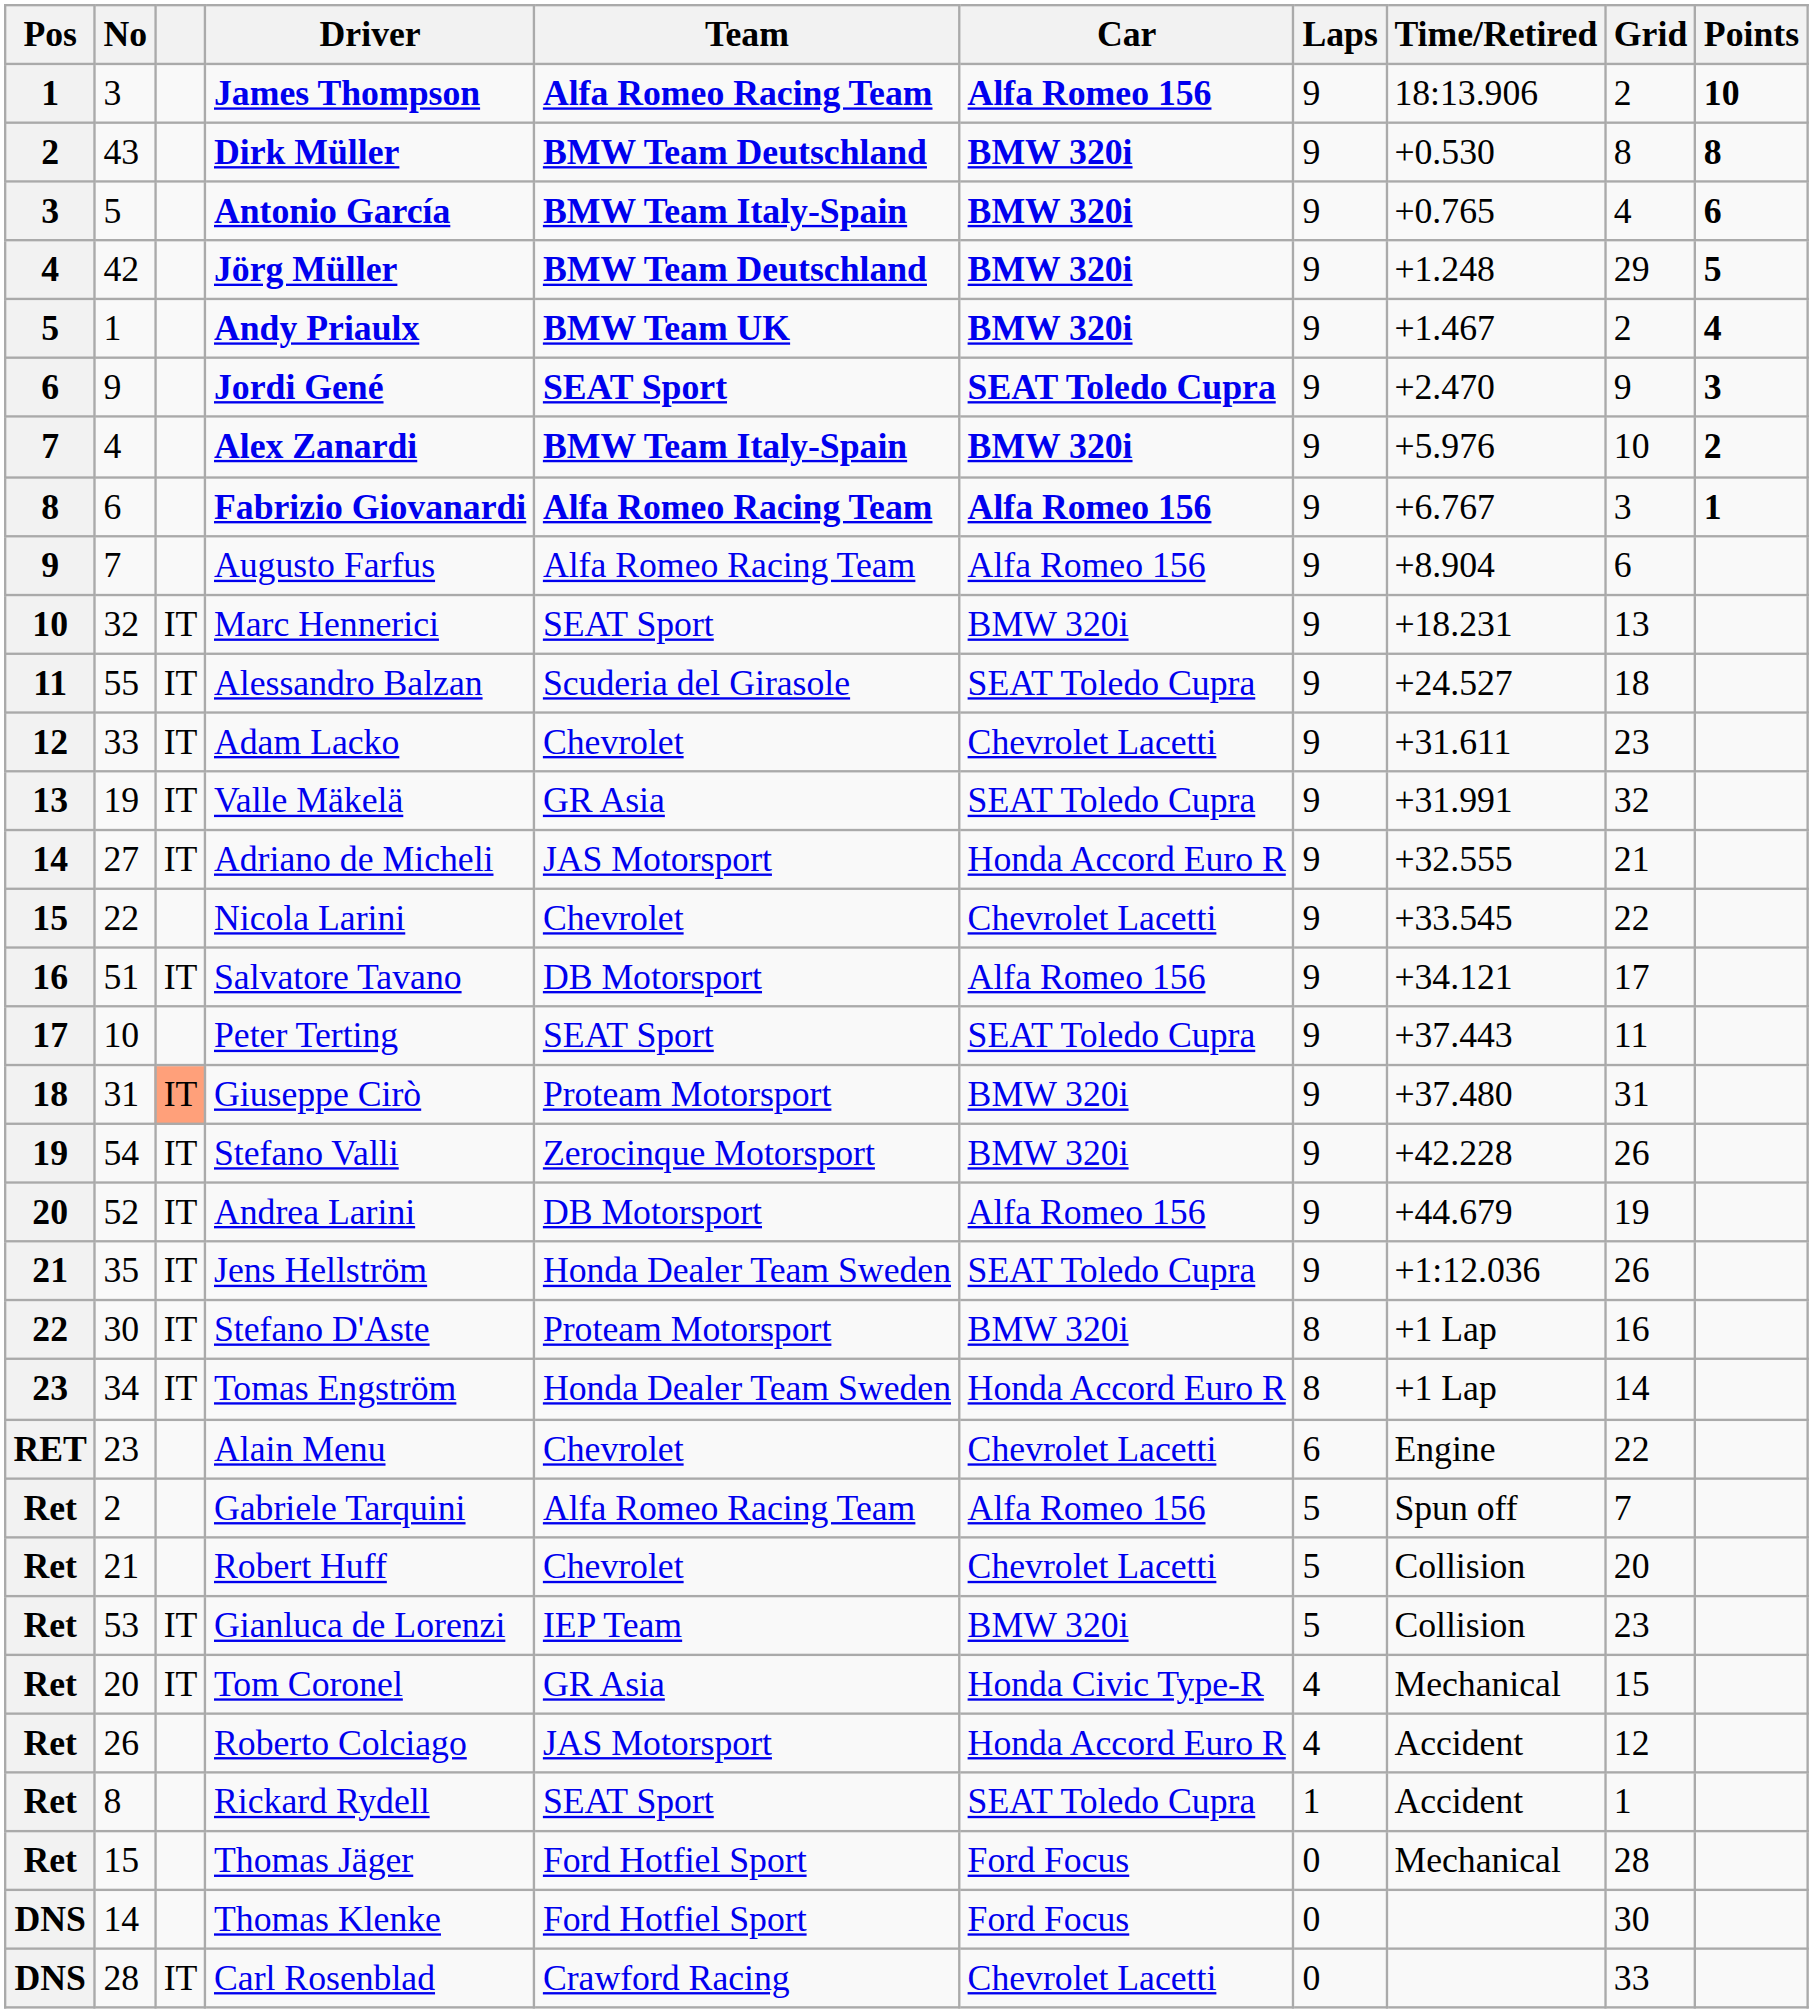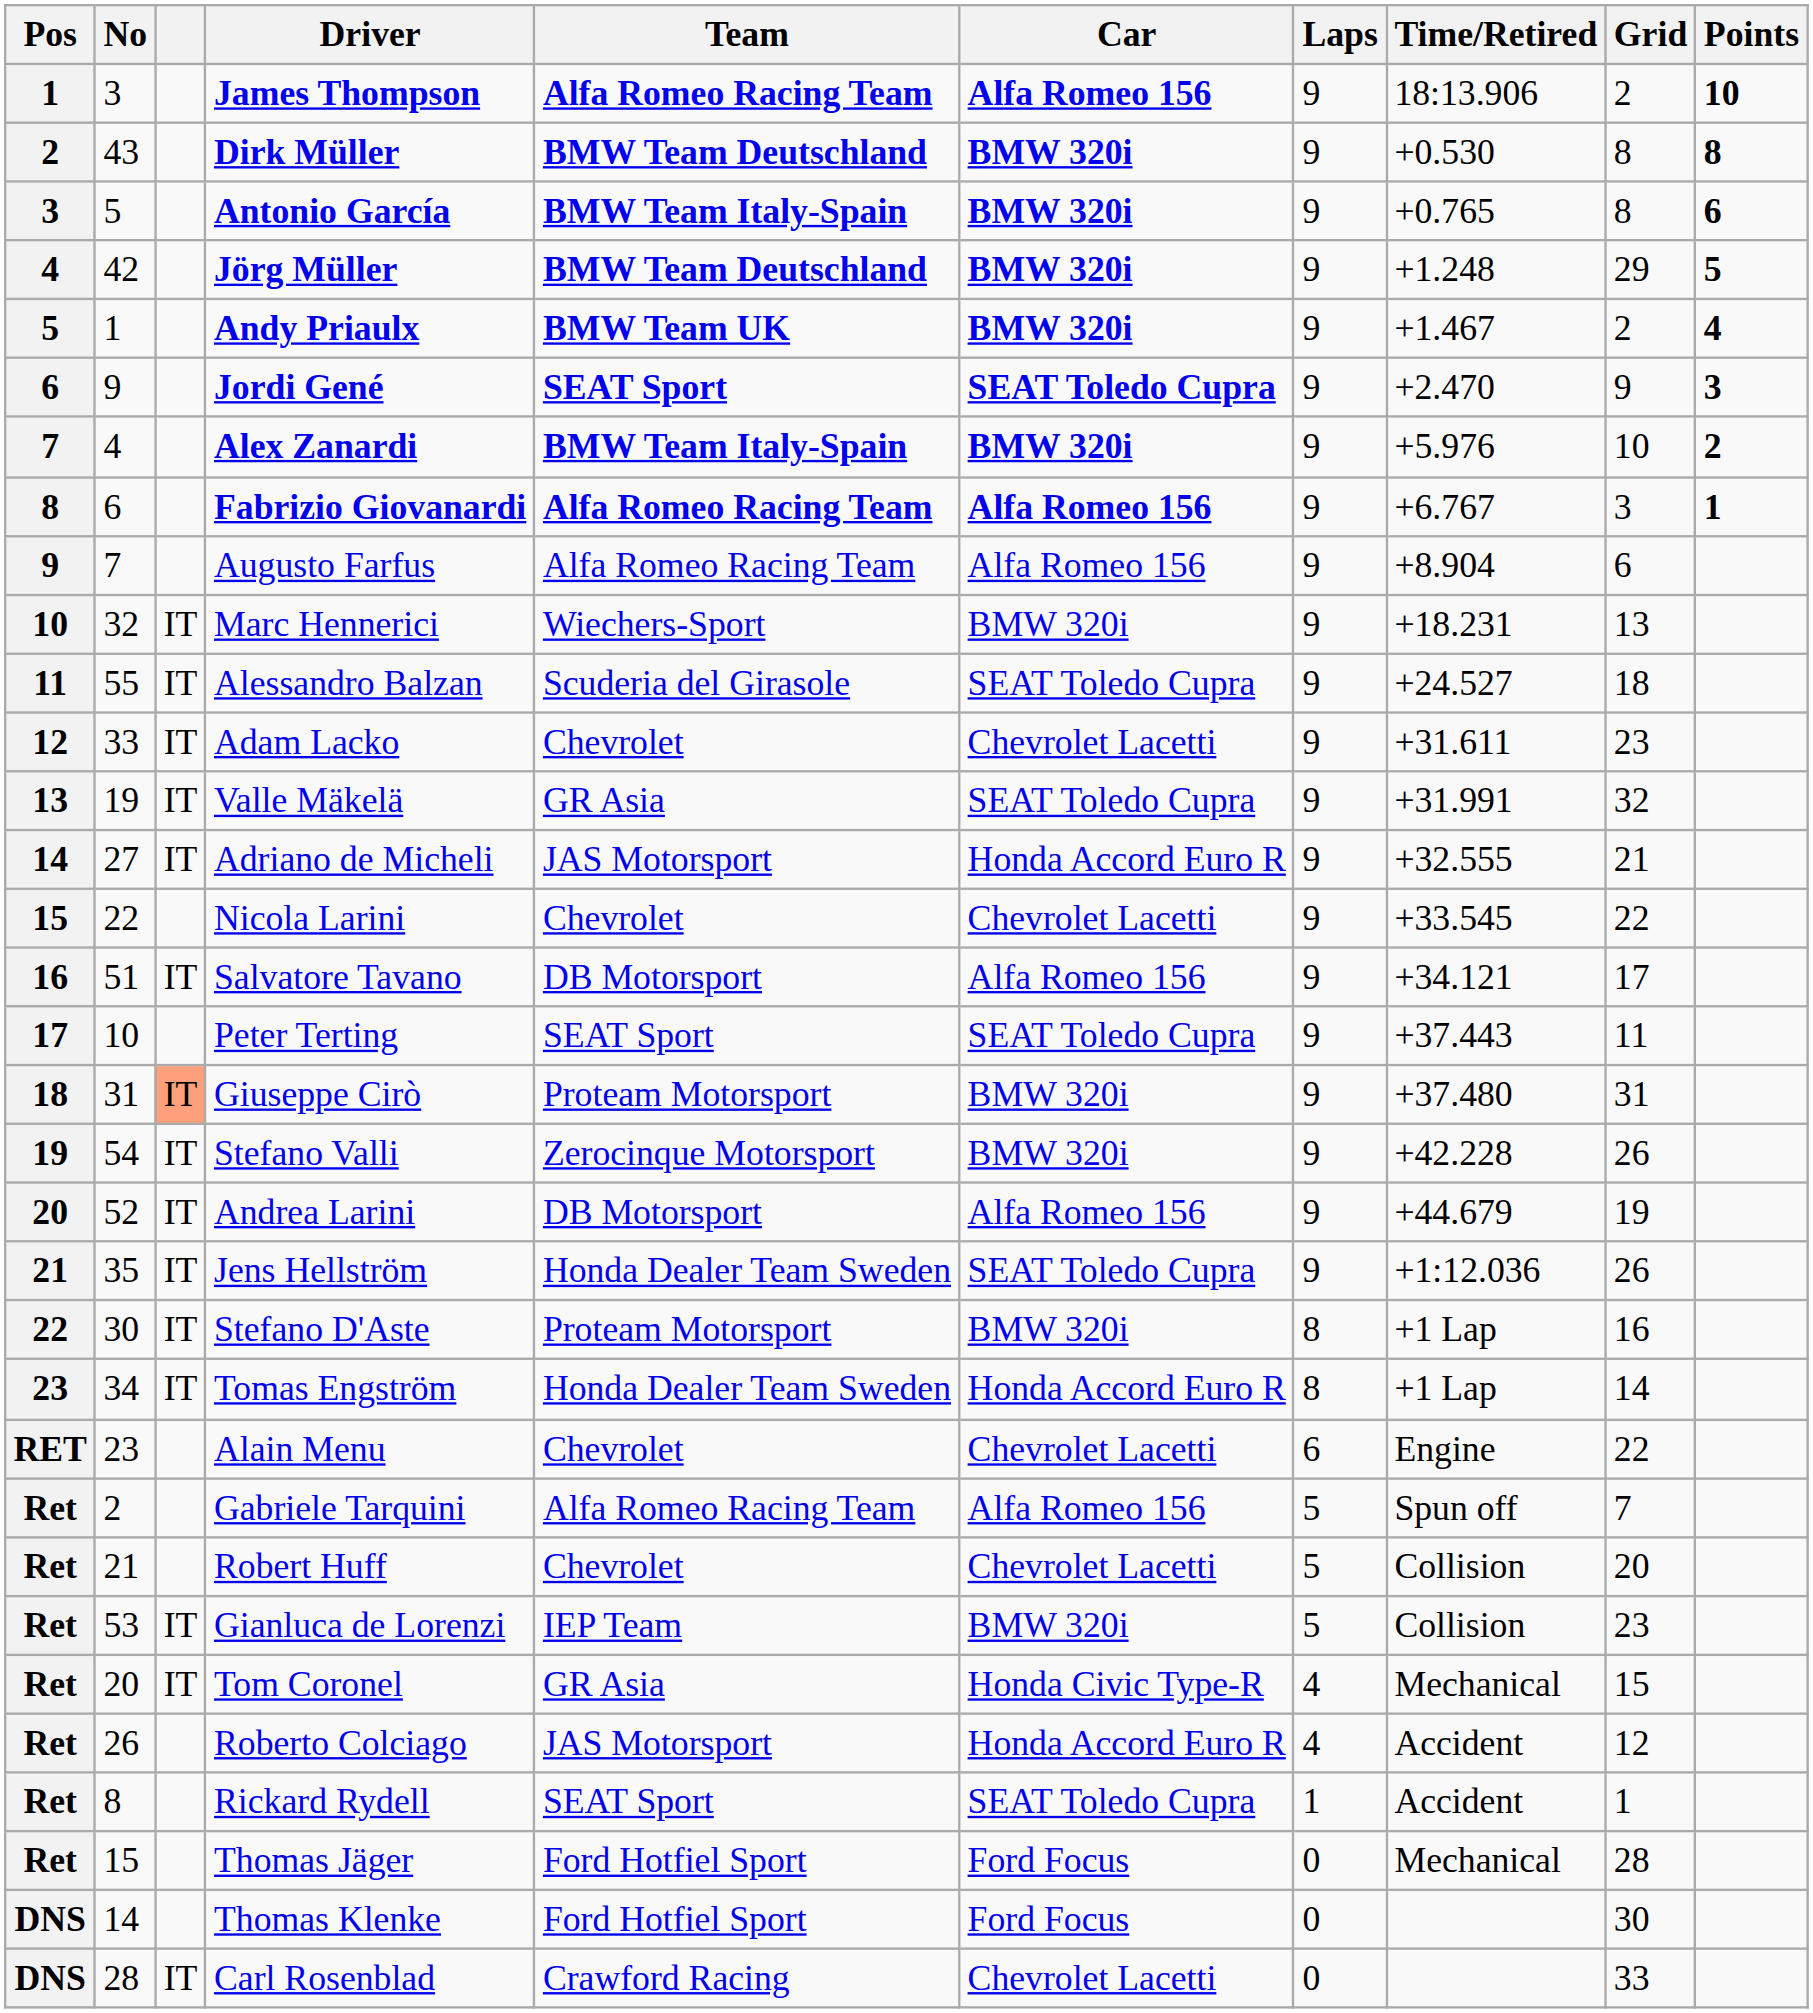Antonio García | Grid: 4 -> 8
Marc Hennerici | Team: SEAT Sport -> Wiechers-Sport
